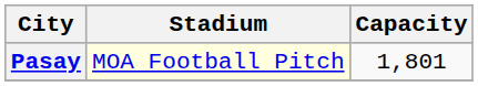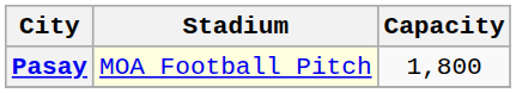Pasay | Capacity: 1,801 -> 1,800
